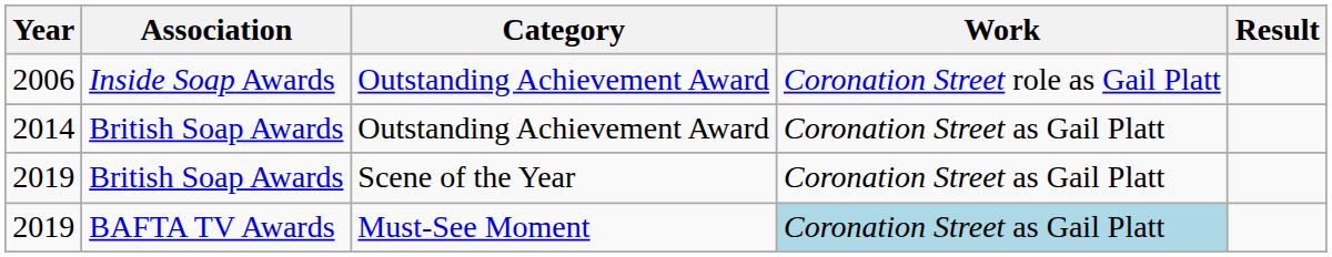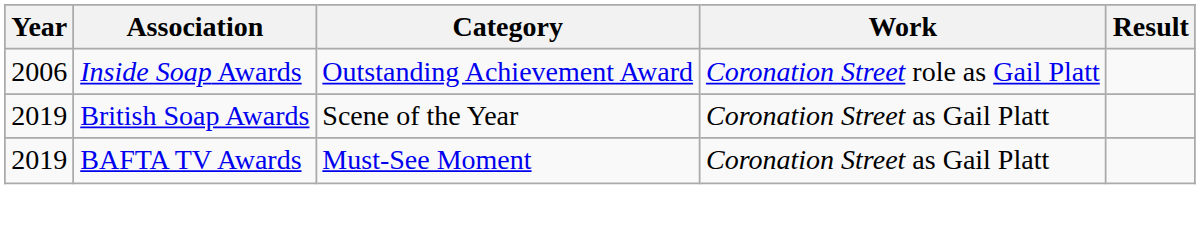- row: 2014 | British Soap Awards | Outstanding Achievement Award | Coronation Street as Gail Platt
2019 / BAFTA TV Awards | Work: lightblue background -> no background
